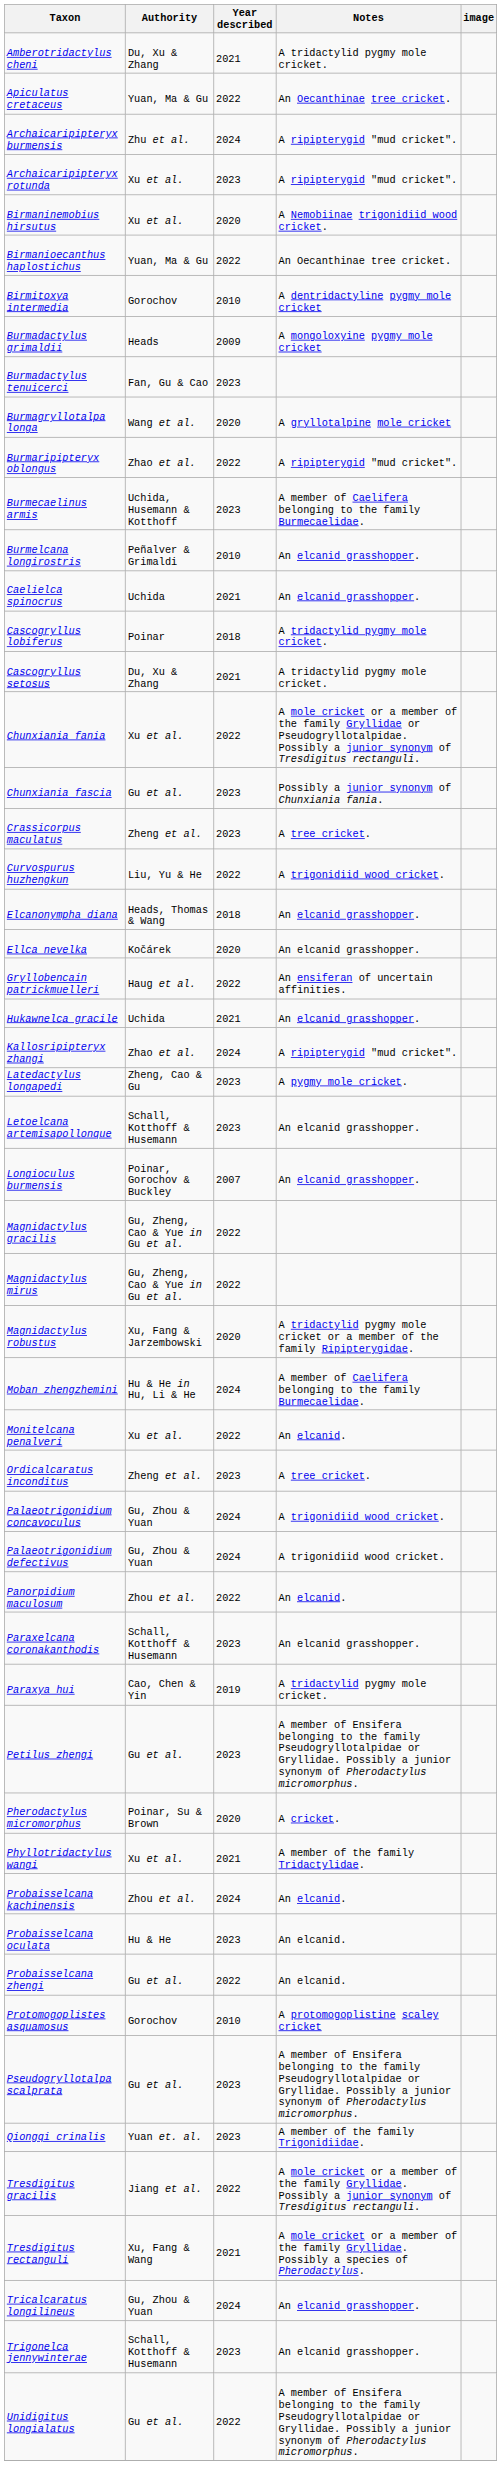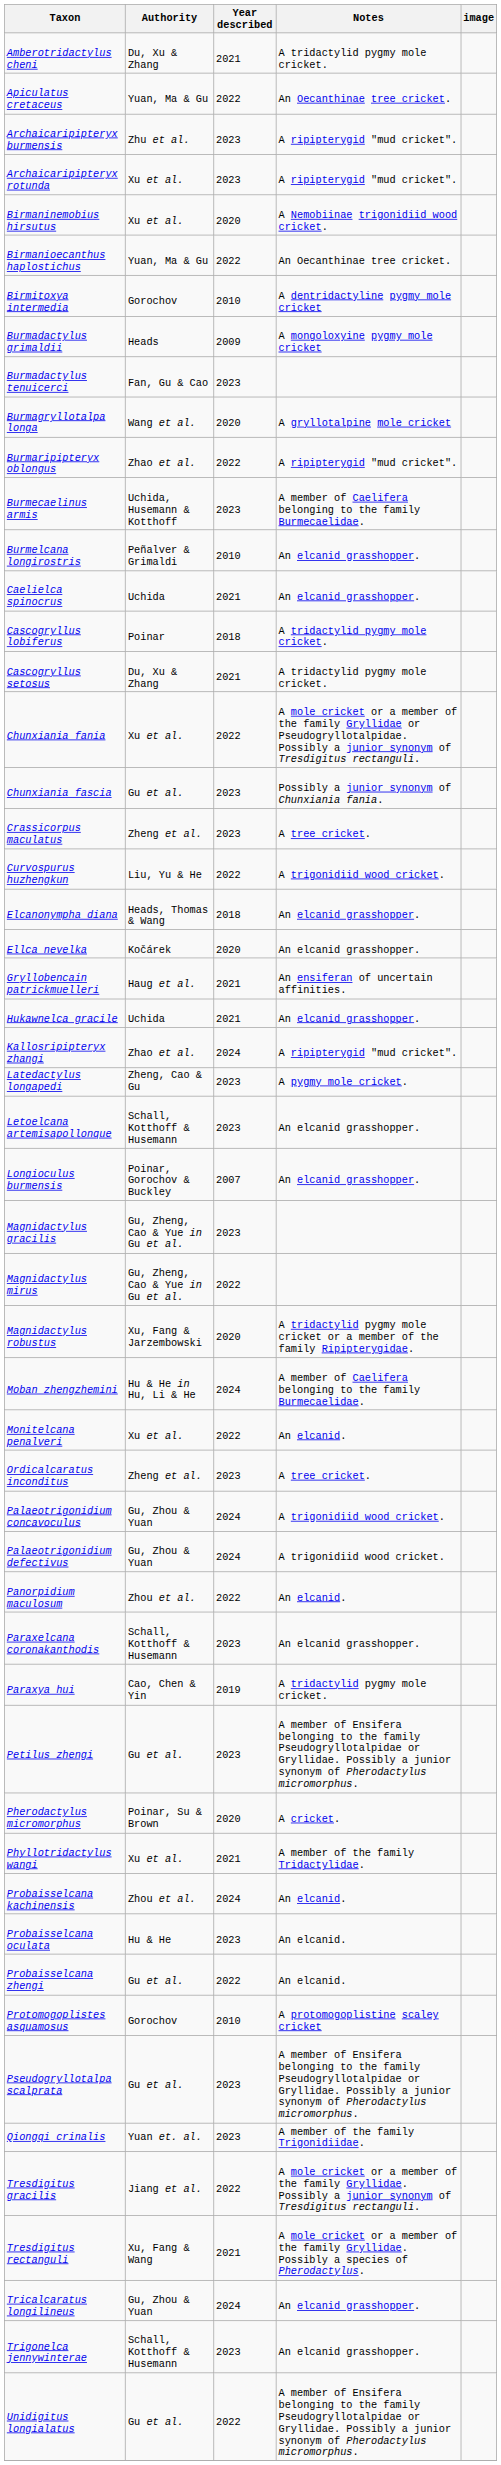Archaicaripipteryx burmensis | Year described: 2024 -> 2023
Gryllobencain patrickmuelleri | Year described: 2022 -> 2021
Magnidactylus gracilis | Year described: 2022 -> 2023
